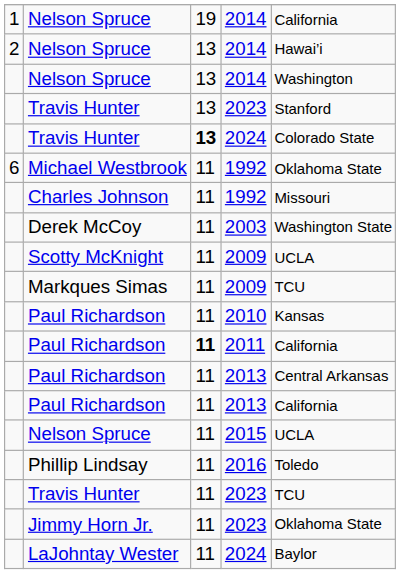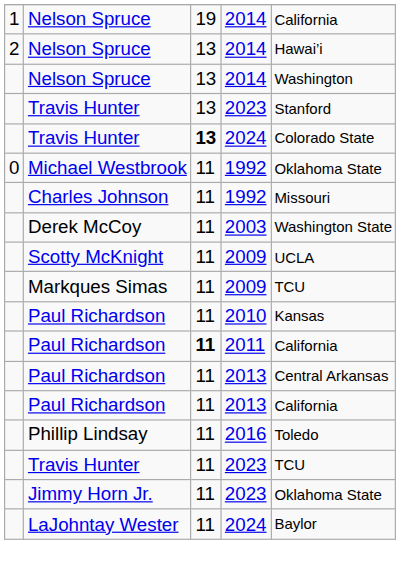Michael Westbrook | column 1: 6 -> 0
- row: Nelson Spruce | 11 | 2015 | UCLA
